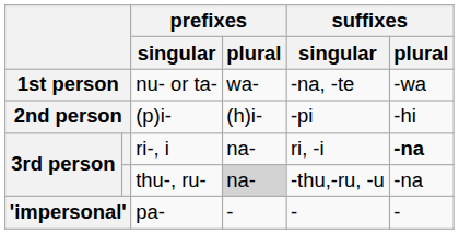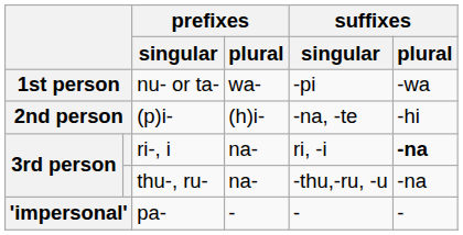nu- or ta- | suffixes / singular: -na, -te -> -pi
(p)i- | suffixes / singular: -pi -> -na, -te
thu-, ru- | prefixes / plural: lightgrey background -> no background
